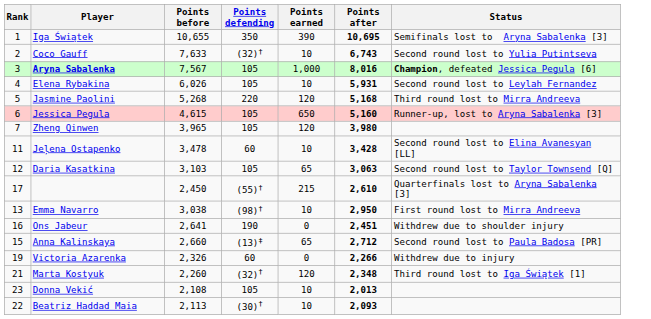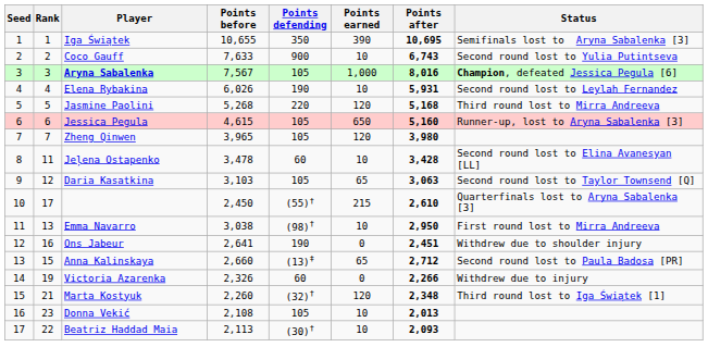+ column: Seed | 1 | 2 | 3 | 4 | 5 | 6 | 7 | 8 | 9 | 10 | 11 | 12 | 13 | 14 | 15 | 16 | 17
Coco Gauff | Points defending: (32)† -> 900
Elena Rybakina | Points defending: 105 -> 190
